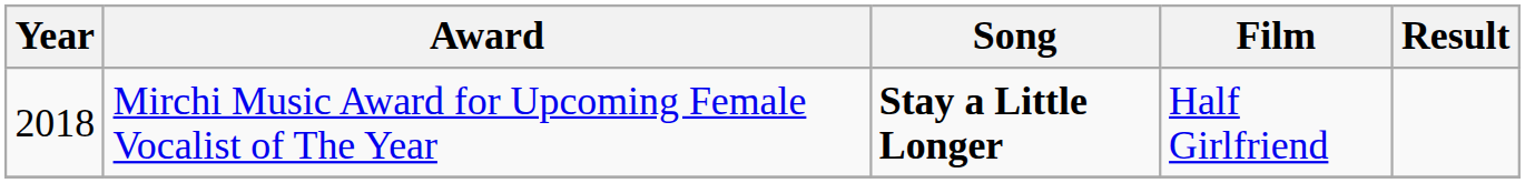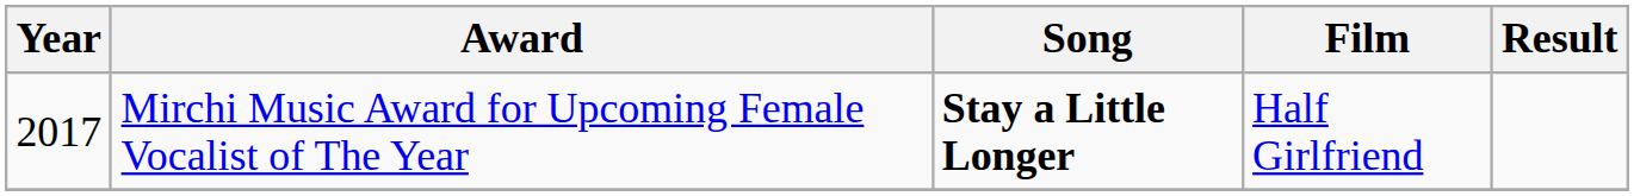Mirchi Music Award for Upcoming Female Vocalist of The Year | Year: 2018 -> 2017
